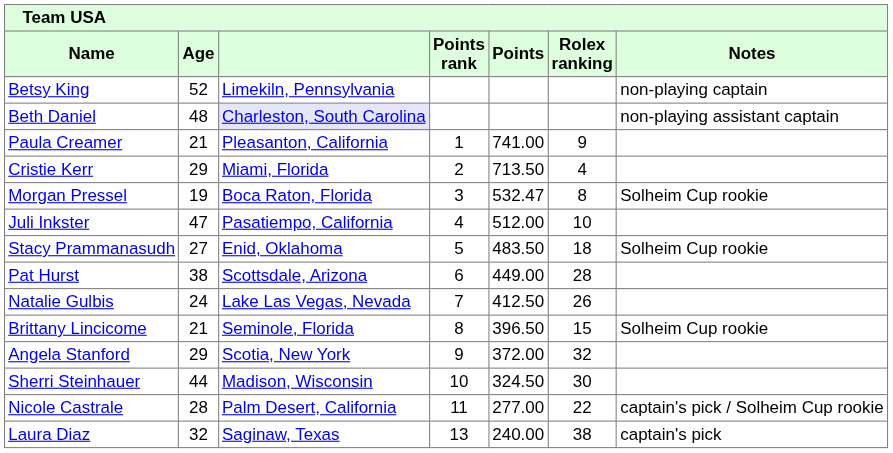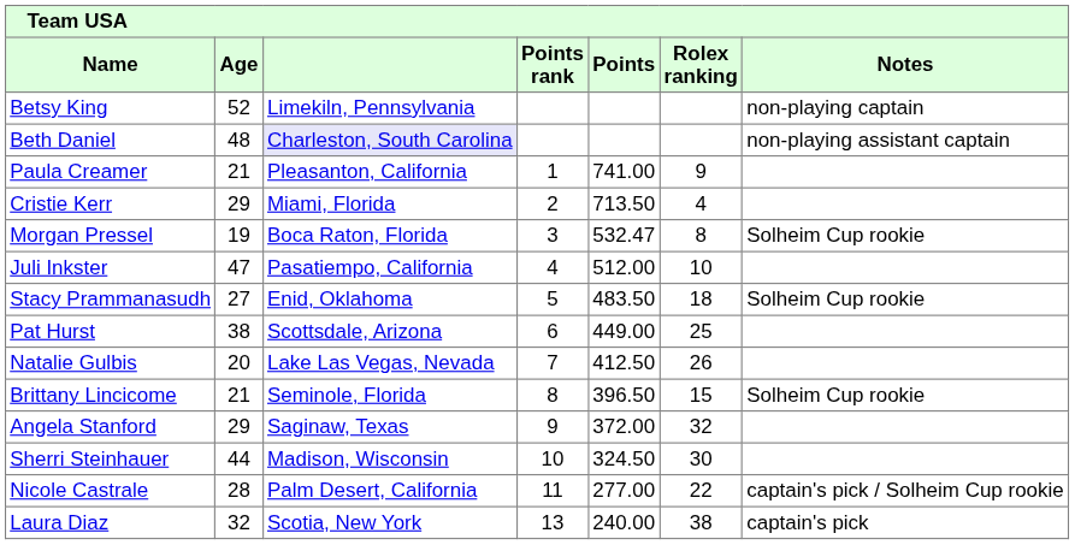Pat Hurst | Rolex ranking: 28 -> 25
Natalie Gulbis | Age: 24 -> 20
Angela Stanford | column 3: Scotia, New York -> Saginaw, Texas
Laura Diaz | column 3: Saginaw, Texas -> Scotia, New York
